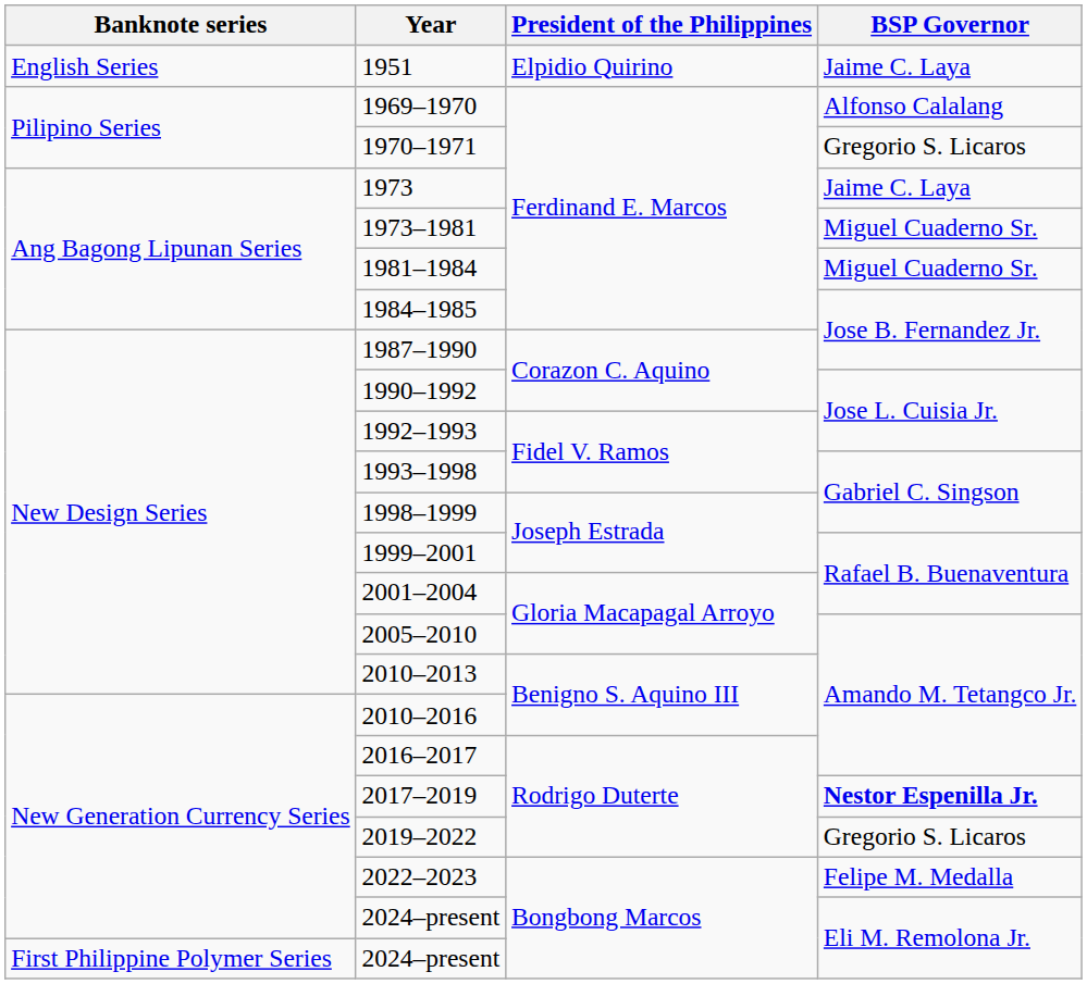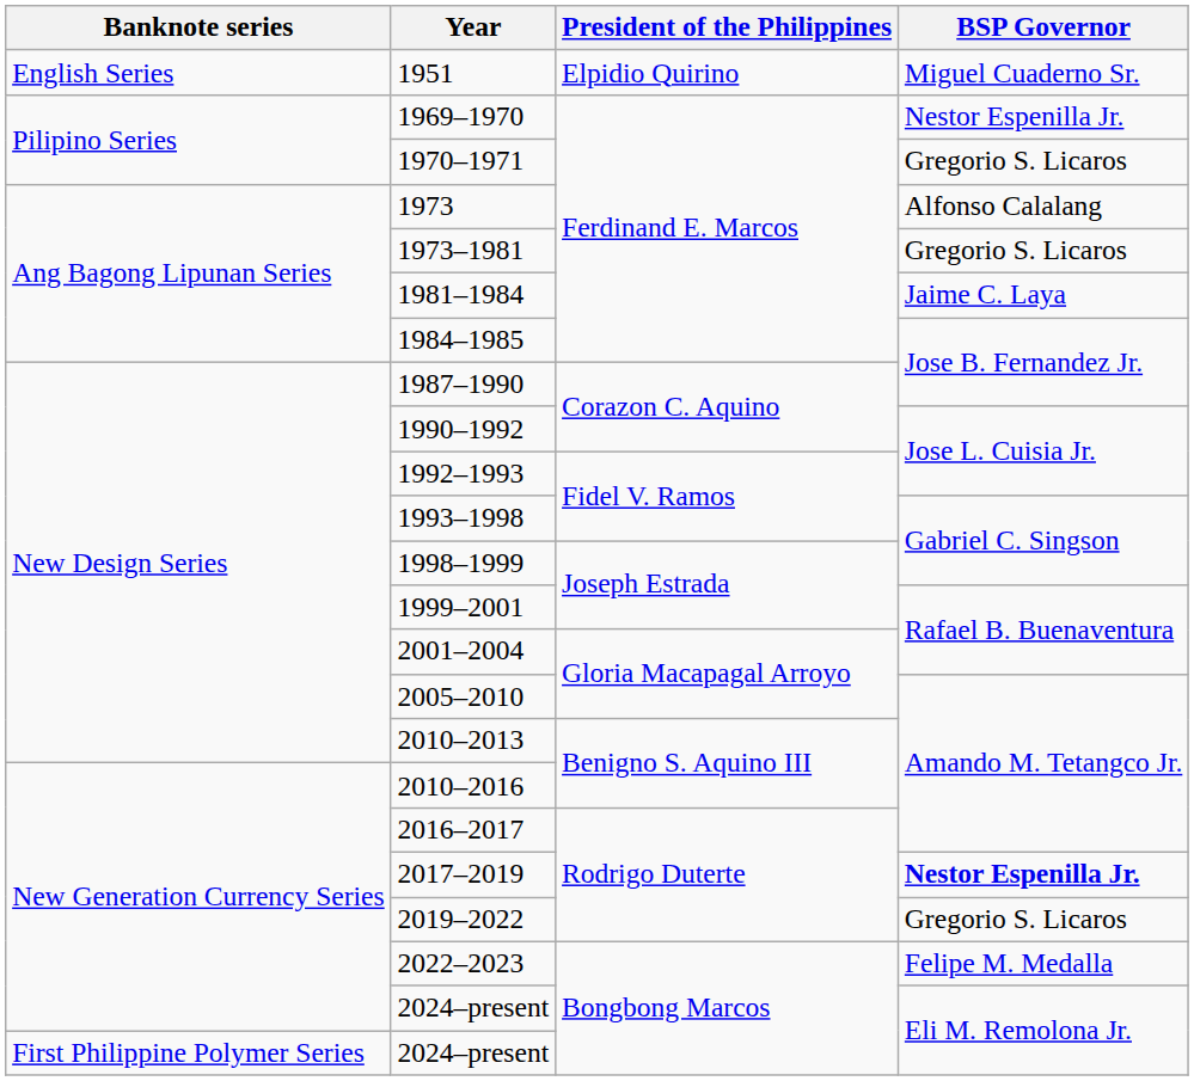1951 | BSP Governor: Jaime C. Laya -> Miguel Cuaderno Sr.
1969–1970 | BSP Governor: Alfonso Calalang -> Nestor Espenilla Jr.
1973 | BSP Governor: Jaime C. Laya -> Alfonso Calalang
1973–1981 | BSP Governor: Miguel Cuaderno Sr. -> Gregorio S. Licaros
1981–1984 | BSP Governor: Miguel Cuaderno Sr. -> Jaime C. Laya
